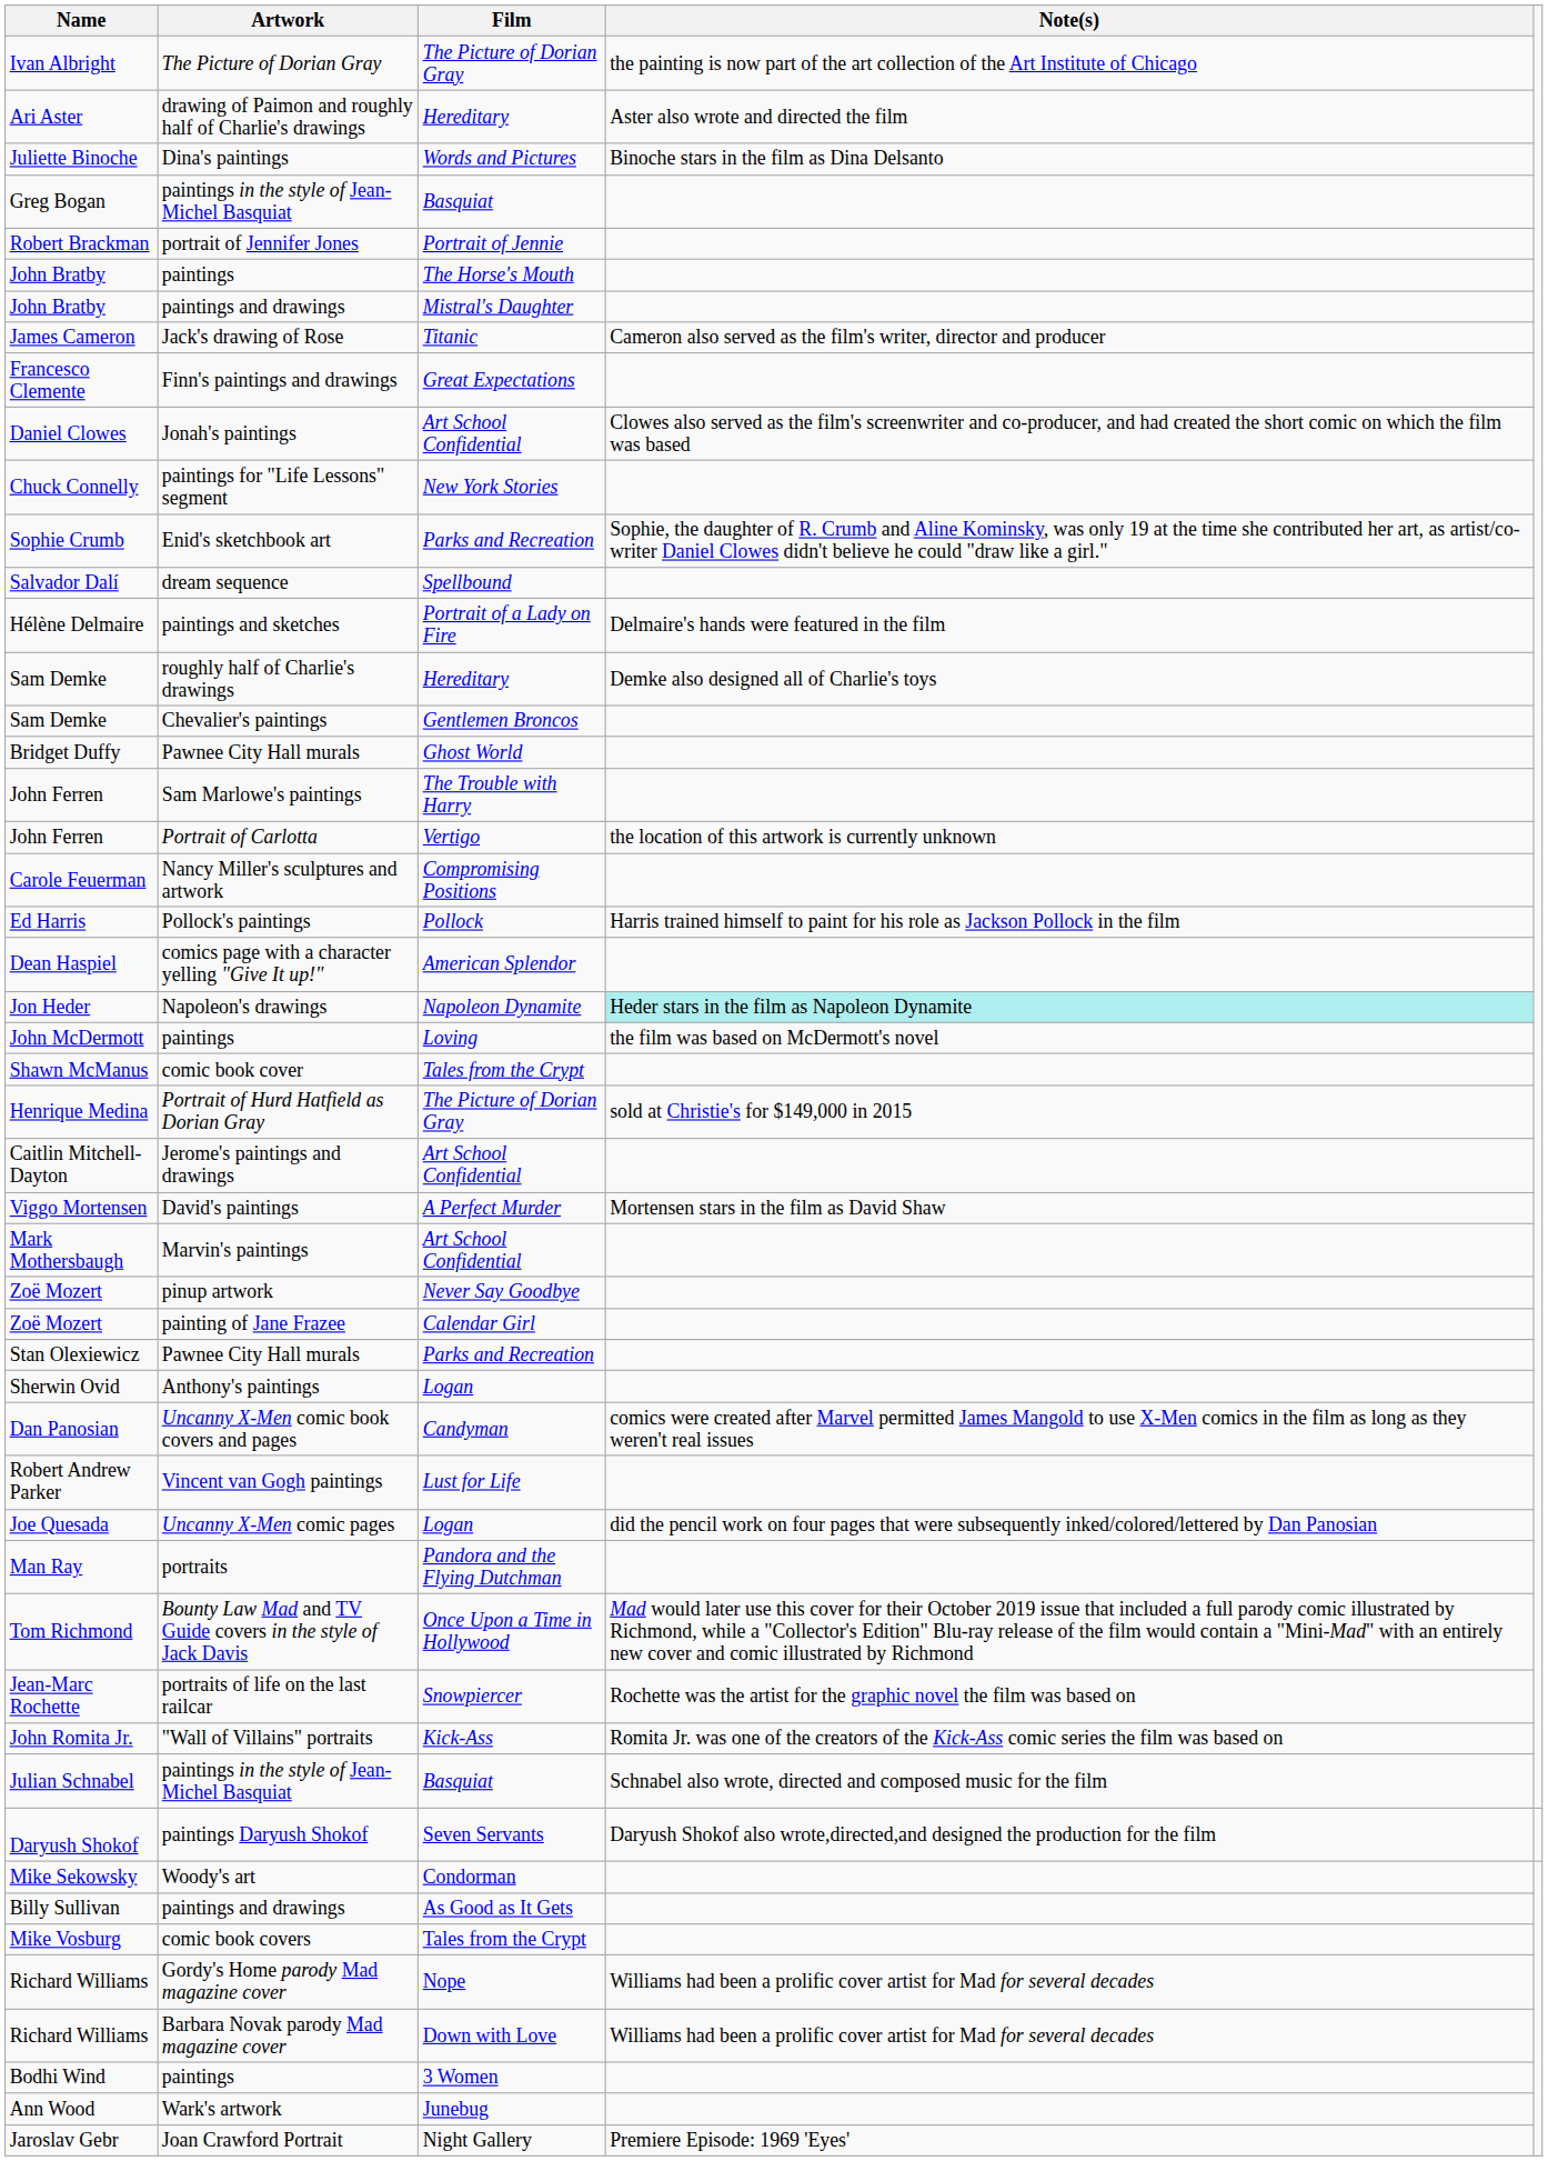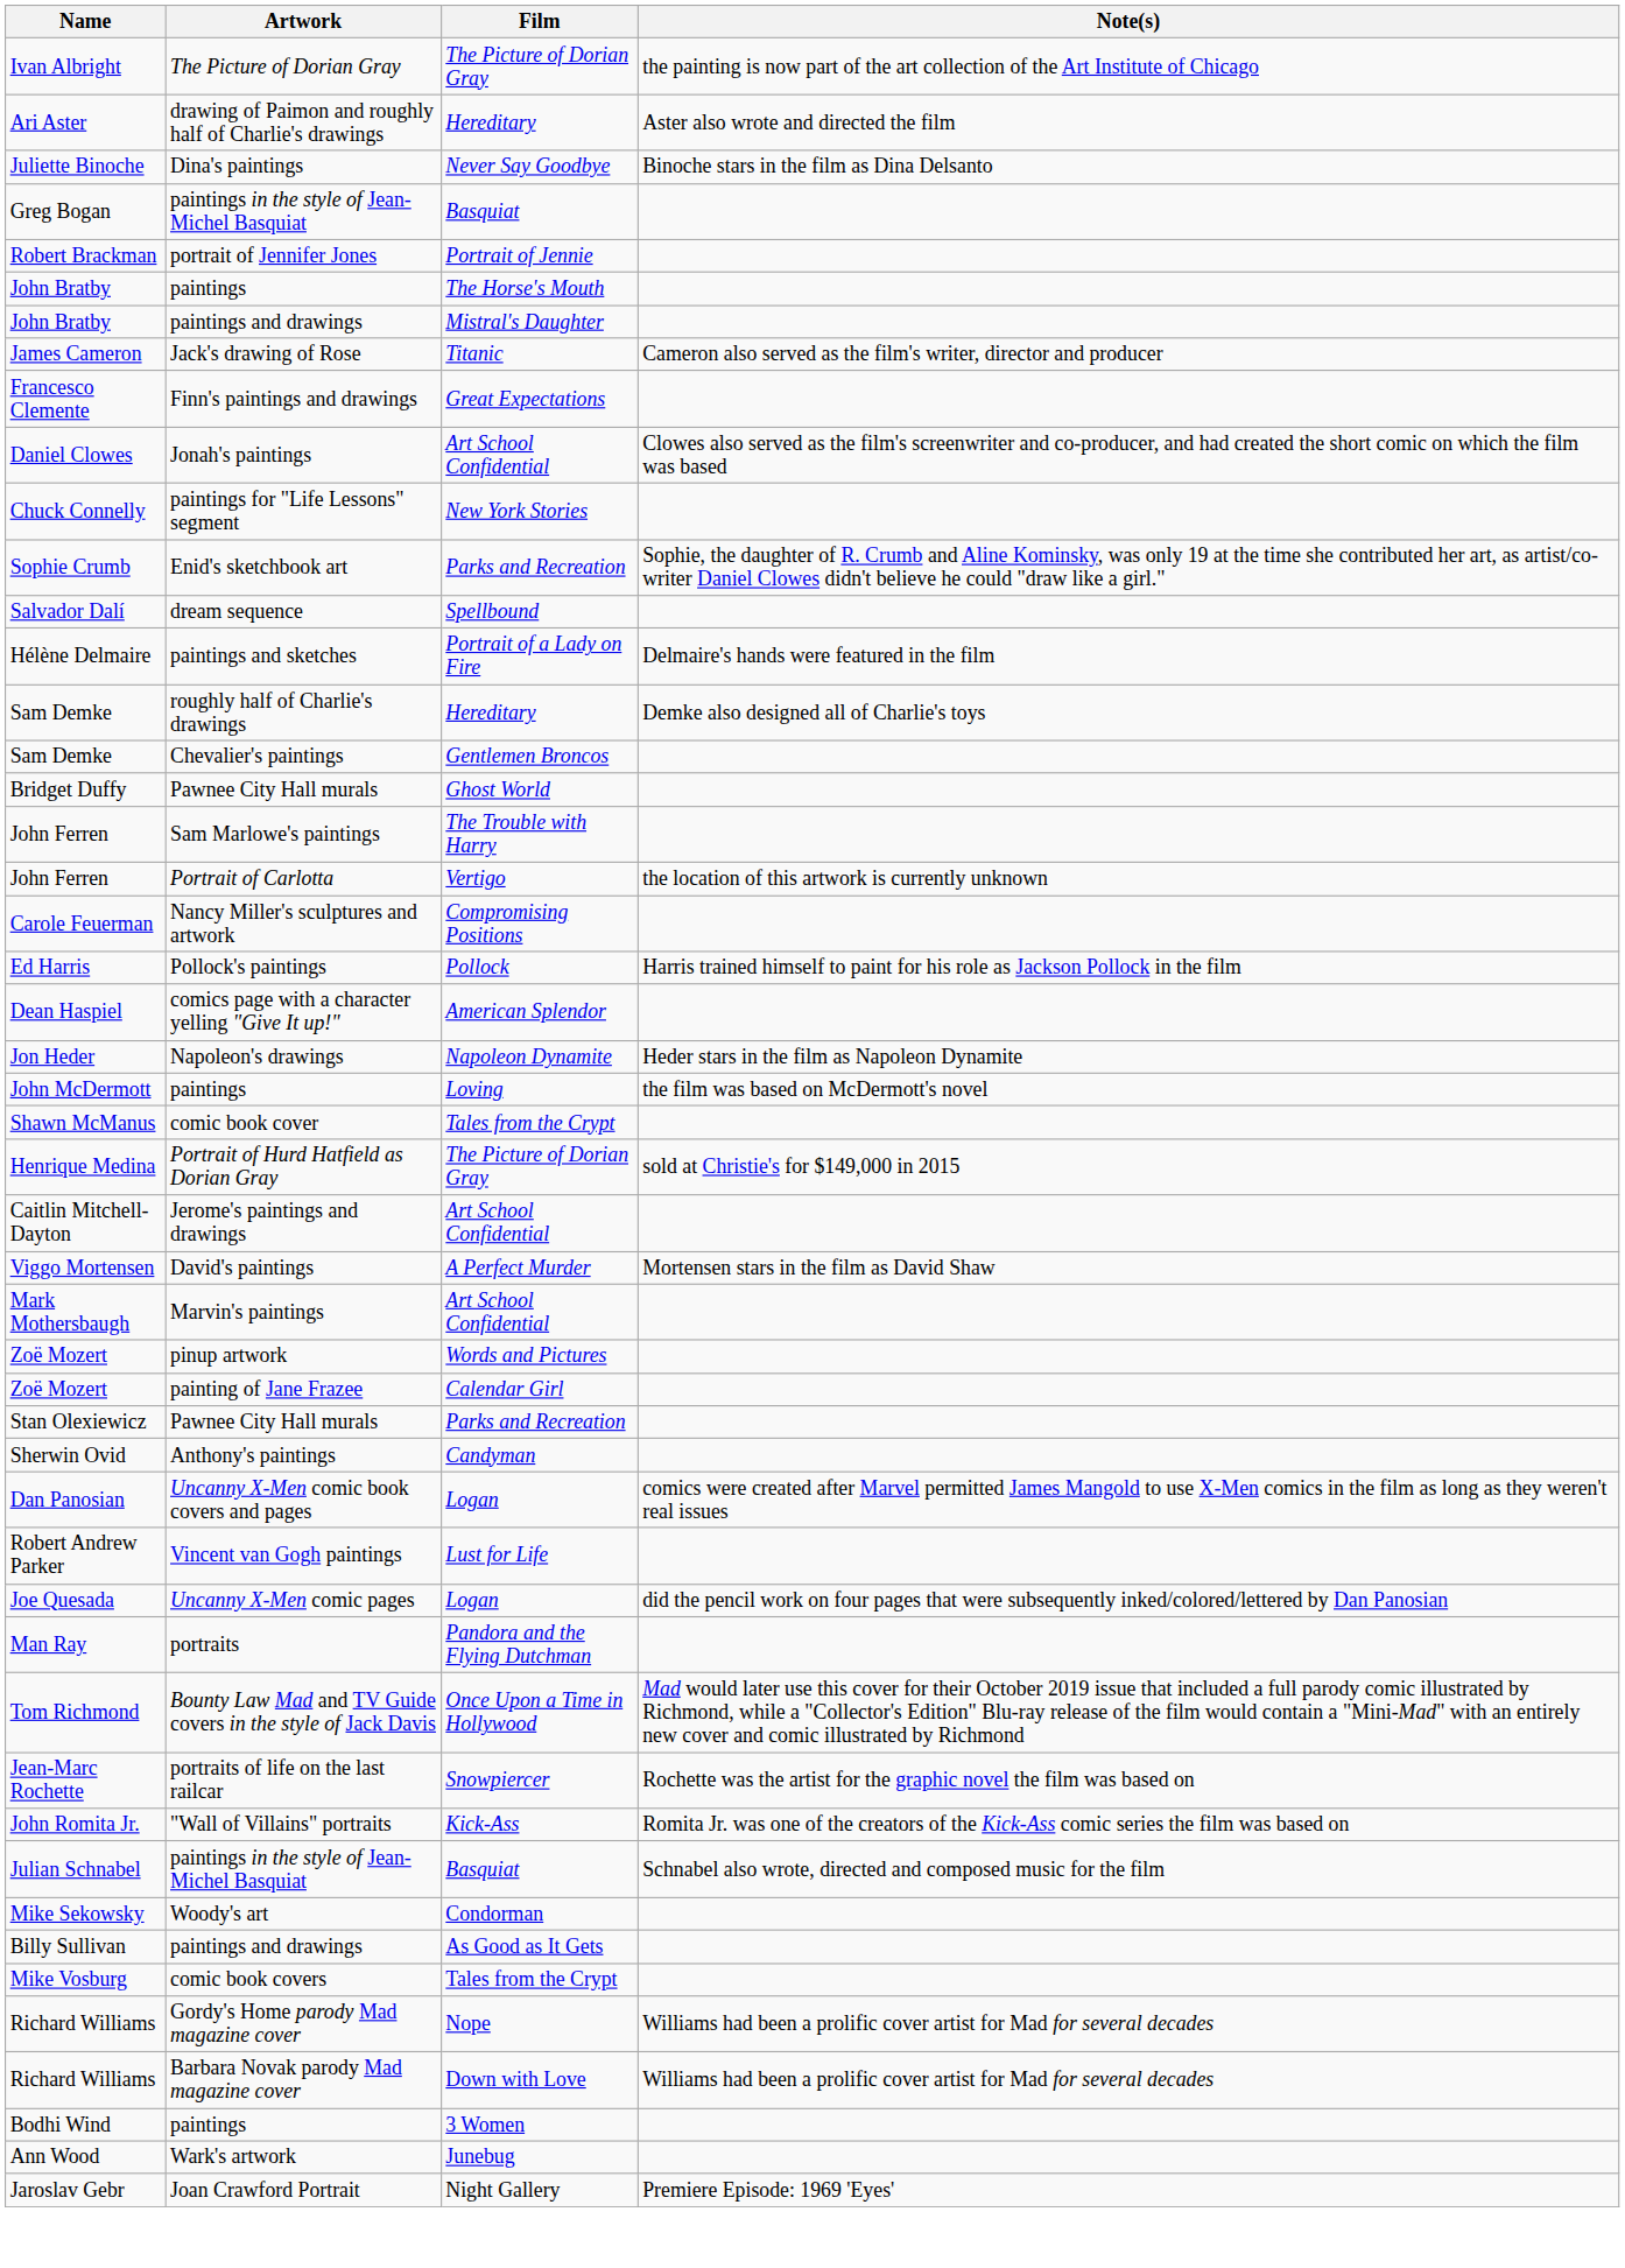Juliette Binoche | Film: Words and Pictures -> Never Say Goodbye
Jon Heder | Note(s): paleturquoise background -> no background
Zoë Mozert / pinup artwork | Film: Never Say Goodbye -> Words and Pictures
Sherwin Ovid | Film: Logan -> Candyman
Dan Panosian | Film: Candyman -> Logan
- row: Daryush Shokof | paintings Daryush Shokof | Seven Servants | Daryush Shokof also wrote,directed,and designed the production for the film
